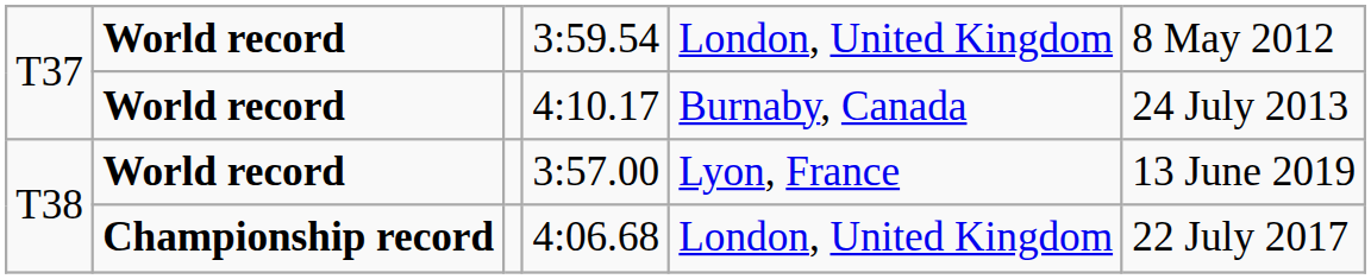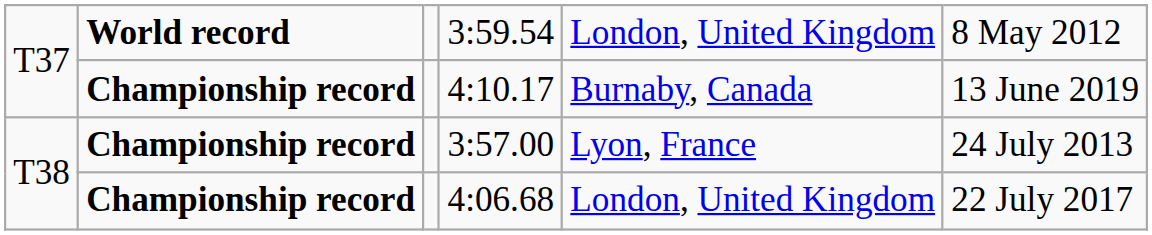4:10.17 | column 2: World record -> Championship record
4:10.17 | column 6: 24 July 2013 -> 13 June 2019
3:57.00 | column 2: World record -> Championship record
3:57.00 | column 6: 13 June 2019 -> 24 July 2013
